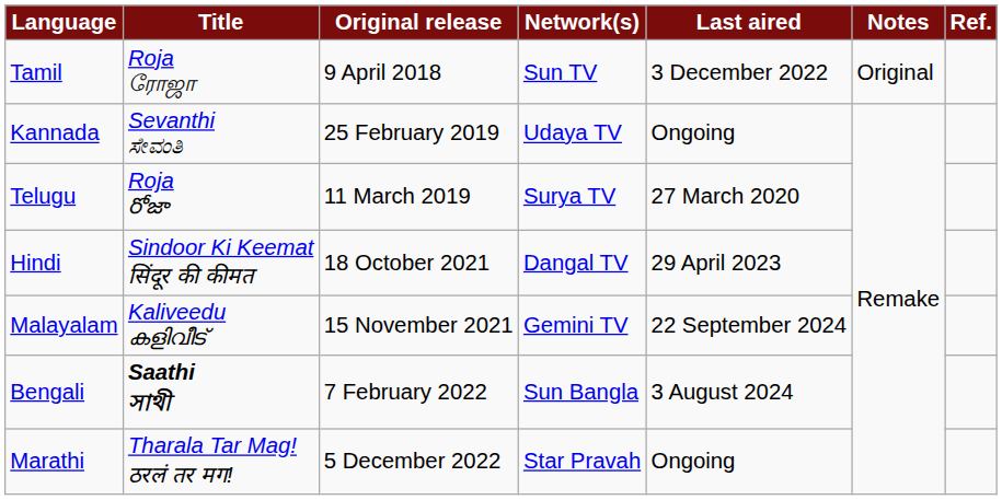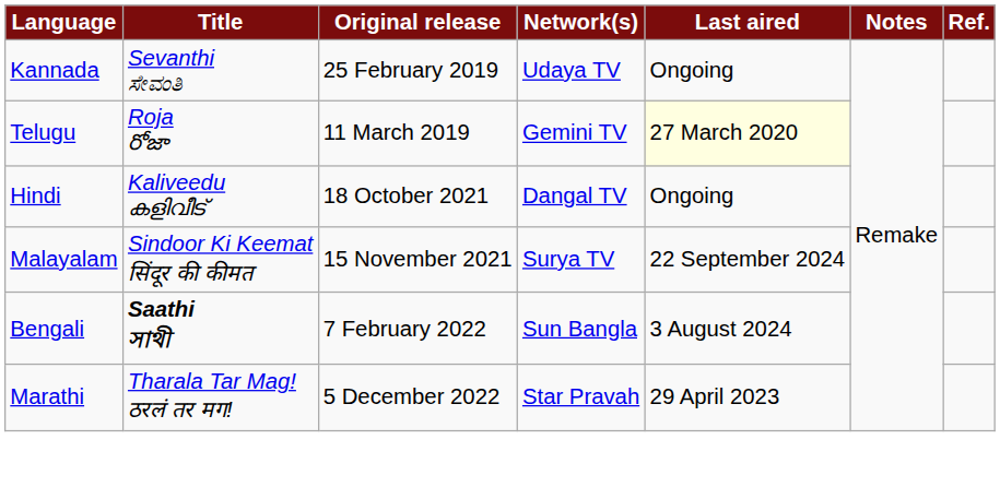- row: Tamil | Roja ரோஜா | 9 April 2018 | Sun TV | 3 December 2022 | Original
Telugu | Network(s): Surya TV -> Gemini TV
Telugu | Last aired: no background -> lightyellow background
Hindi | Title: Sindoor Ki Keemat सिंदूर की कीमत -> Kaliveedu കളിവീട്
Hindi | Last aired: 29 April 2023 -> Ongoing
Malayalam | Title: Kaliveedu കളിവീട് -> Sindoor Ki Keemat सिंदूर की कीमत
Malayalam | Network(s): Gemini TV -> Surya TV
Marathi | Last aired: Ongoing -> 29 April 2023
